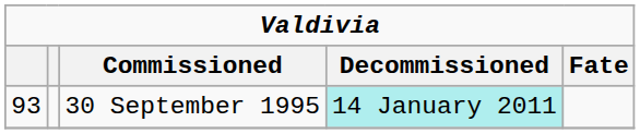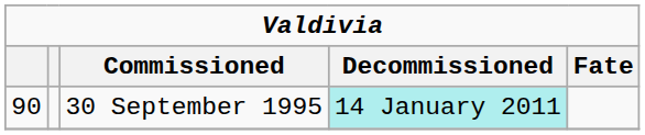30 September 1995 | column 1: 93 -> 90
